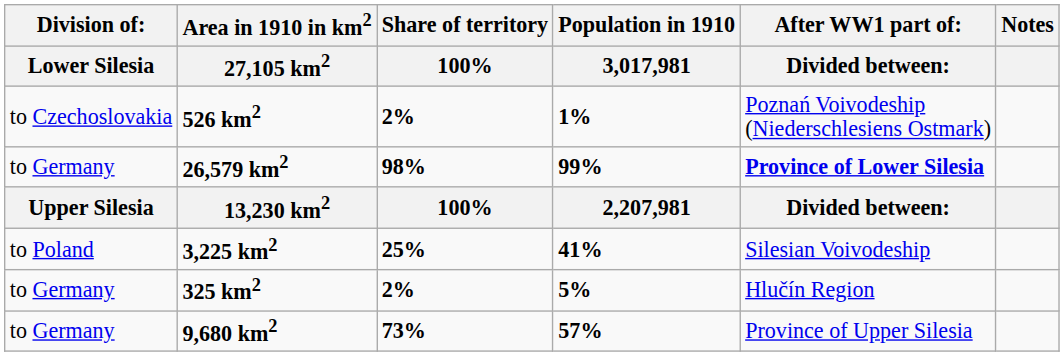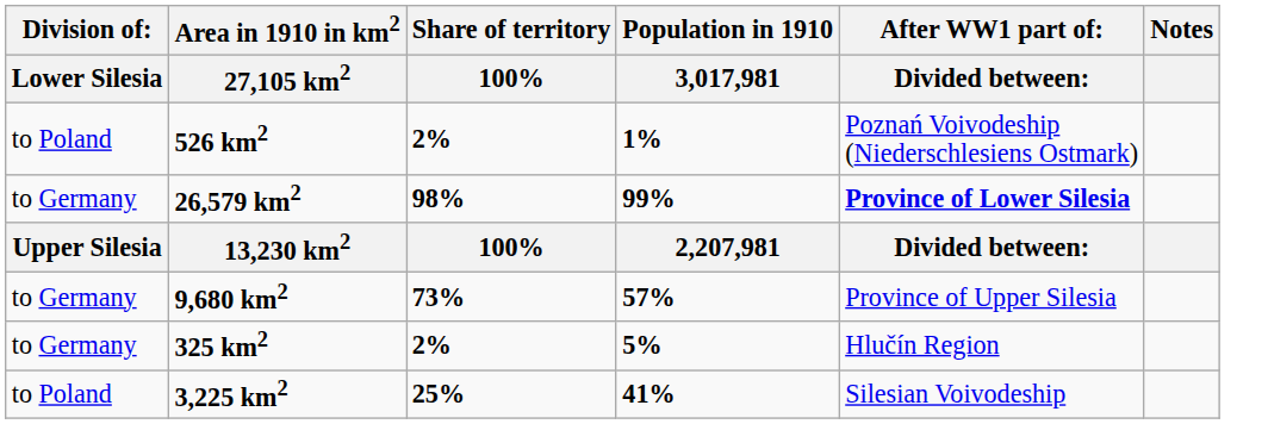526 km2 | column 1: to Czechoslovakia -> to Poland
rows swapped: 3,225 km2 <-> 9,680 km2
